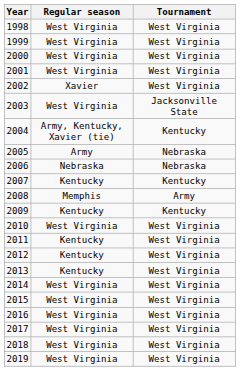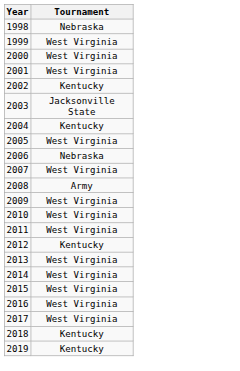- column: Regular season | West Virginia | West Virginia | West Virginia | West Virginia | Xavier | West Virginia | Army, Kentucky, Xavier (tie) | Army | Nebraska | Kentucky | Memphis | Kentucky | West Virginia | Kentucky | Kentucky | Kentucky | West Virginia | West Virginia | West Virginia | West Virginia | West Virginia | West Virginia
1998 | Tournament: West Virginia -> Nebraska
2002 | Tournament: West Virginia -> Kentucky
2005 | Tournament: Nebraska -> West Virginia
2007 | Tournament: Kentucky -> West Virginia
2009 | Tournament: Kentucky -> West Virginia
2012 | Tournament: West Virginia -> Kentucky
2018 | Tournament: West Virginia -> Kentucky
2019 | Tournament: West Virginia -> Kentucky
